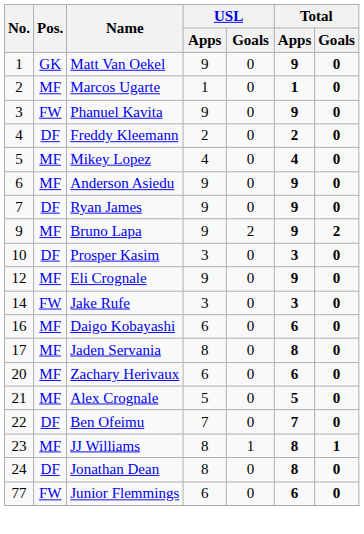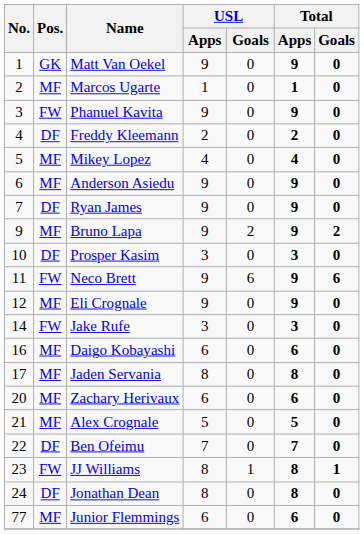+ row: 11 | FW | Neco Brett | 9 | 6 | 9 | 6
JJ Williams | Pos.: MF -> FW
Junior Flemmings | Pos.: FW -> MF
